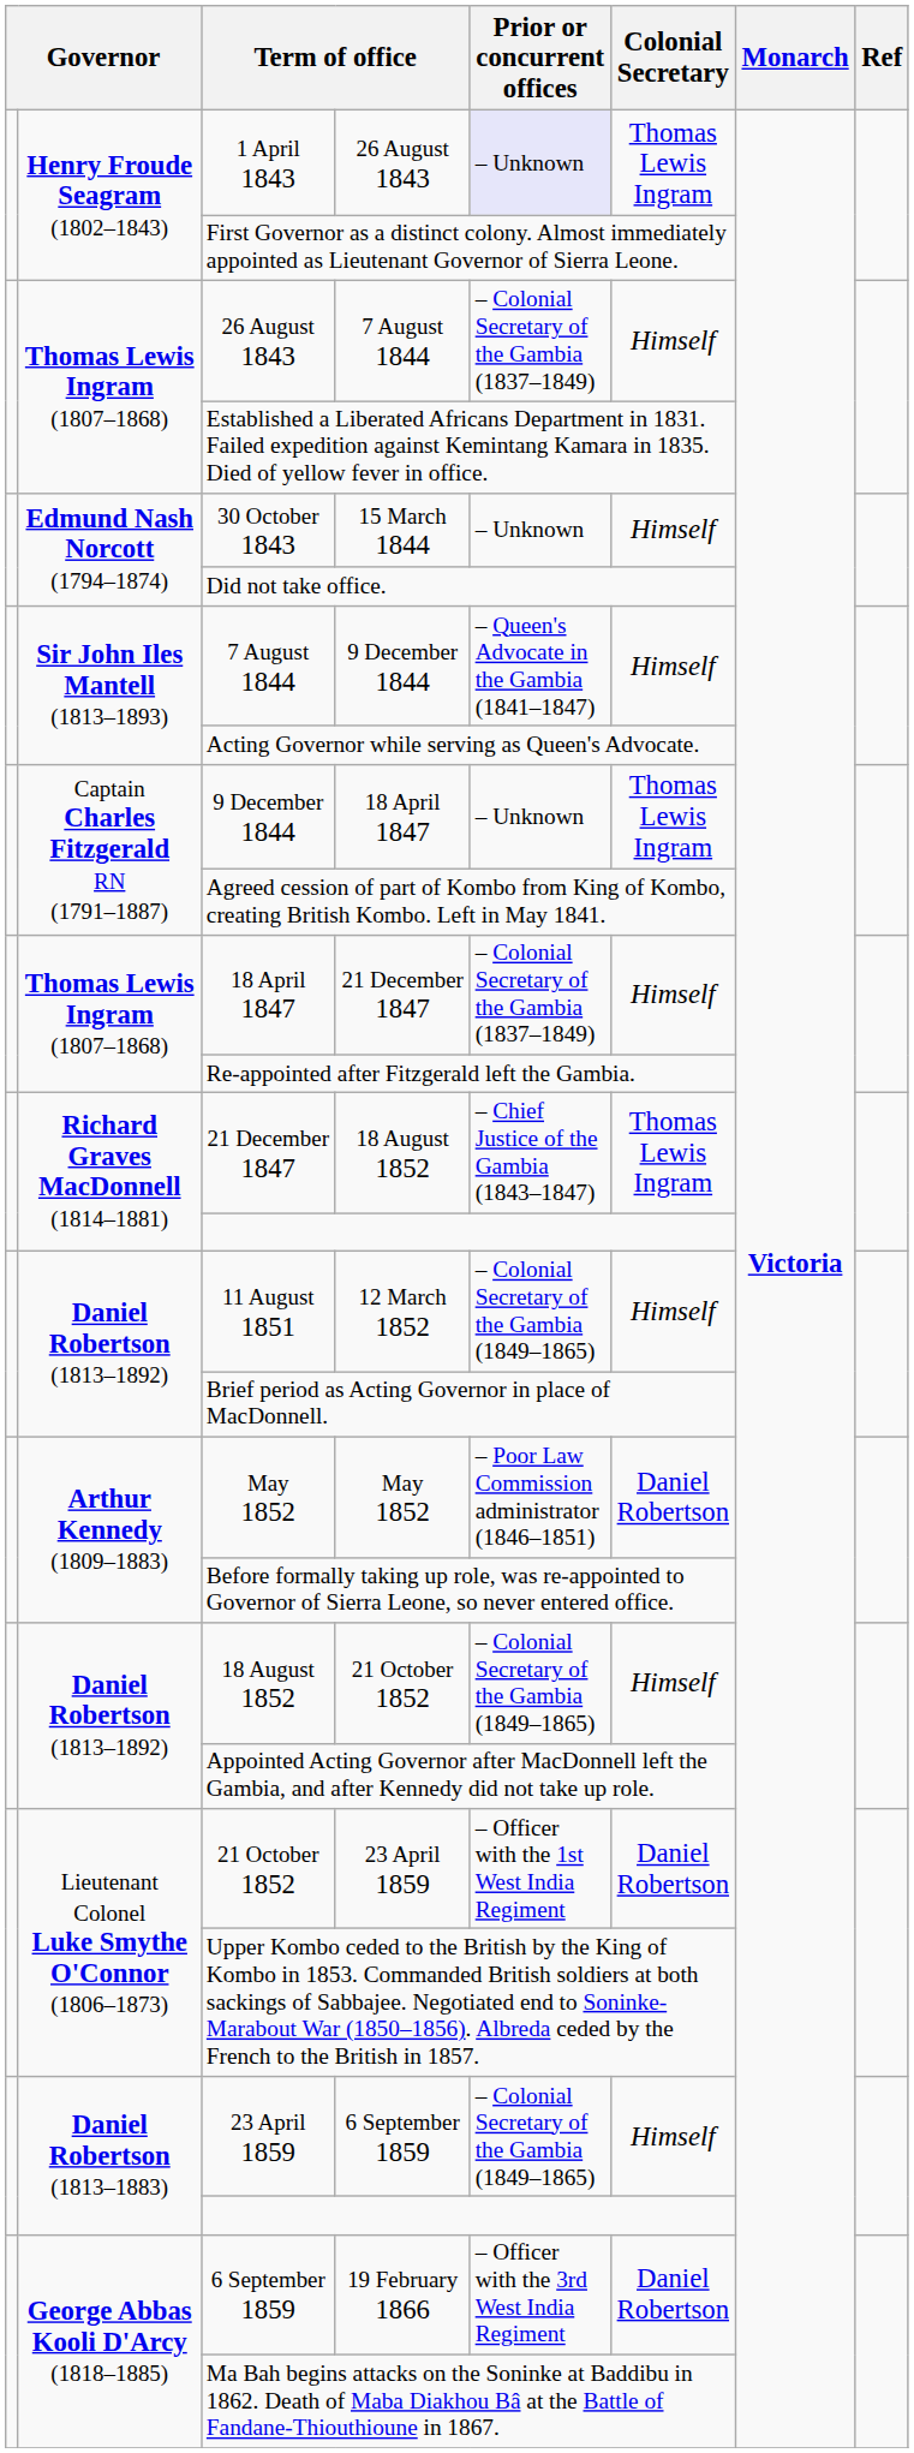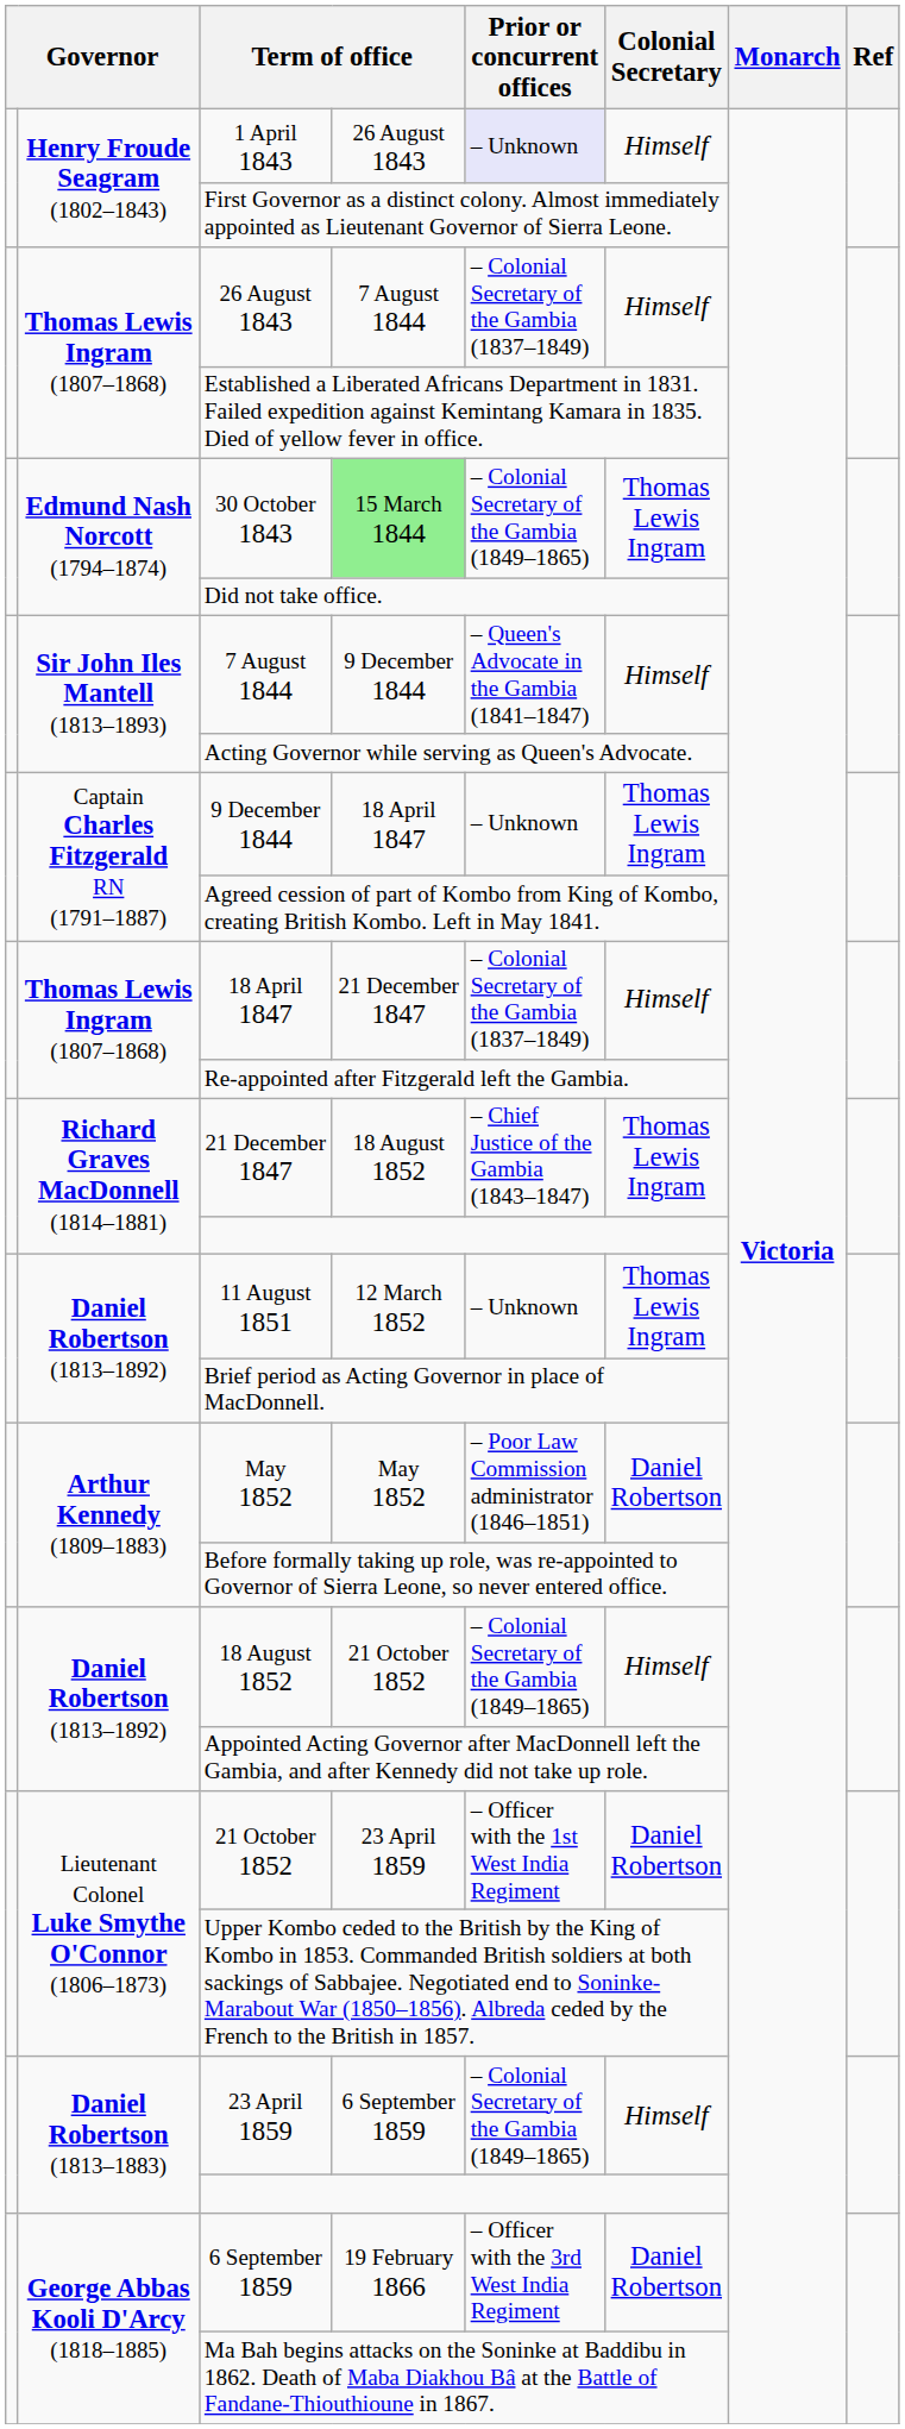1 April 1843 | Colonial Secretary: Thomas Lewis Ingram -> Himself
30 October 1843 | column 4: no background -> lightgreen background
30 October 1843 | Prior or concurrent offices: – Unknown -> – Colonial Secretary of the Gambia (1849–1865)
30 October 1843 | Colonial Secretary: Himself -> Thomas Lewis Ingram
11 August 1851 | Prior or concurrent offices: – Colonial Secretary of the Gambia (1849–1865) -> – Unknown
11 August 1851 | Colonial Secretary: Himself -> Thomas Lewis Ingram
